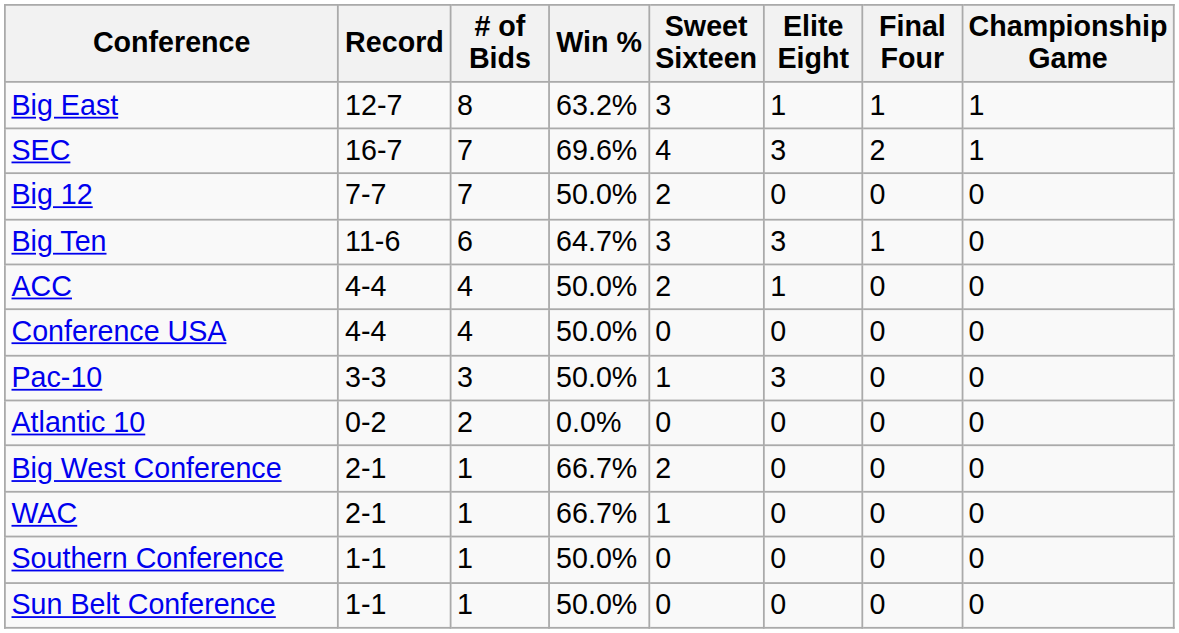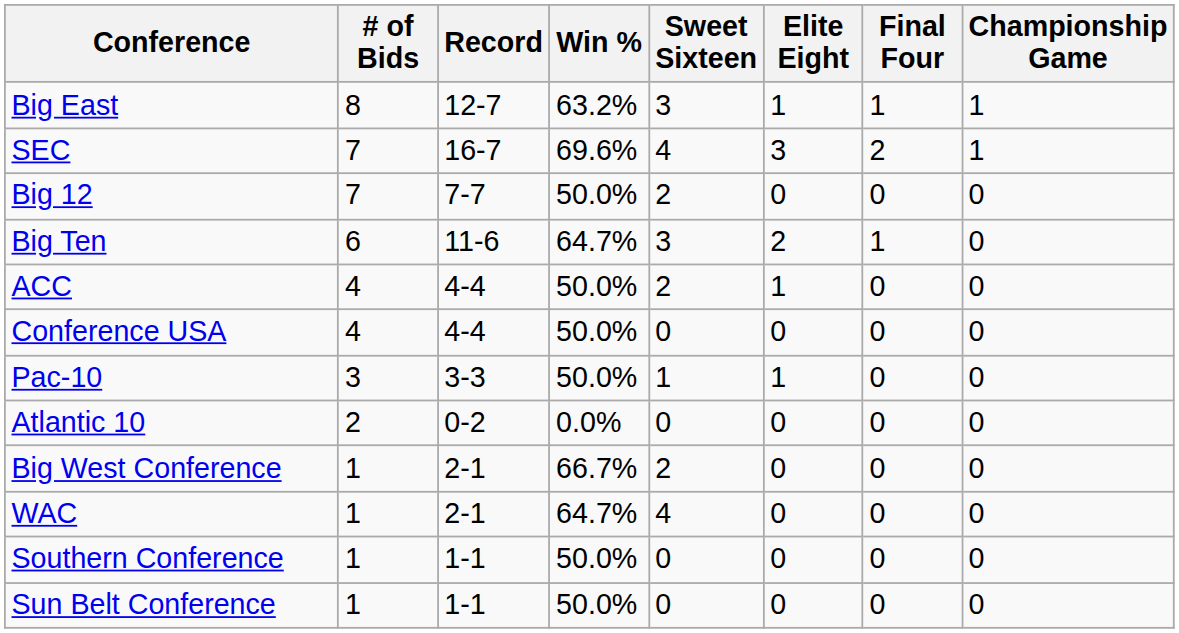columns swapped: # of Bids <-> Record
Big Ten | Elite Eight: 3 -> 2
Pac-10 | Elite Eight: 3 -> 1
WAC | Win %: 66.7% -> 64.7%
WAC | Sweet Sixteen: 1 -> 4
